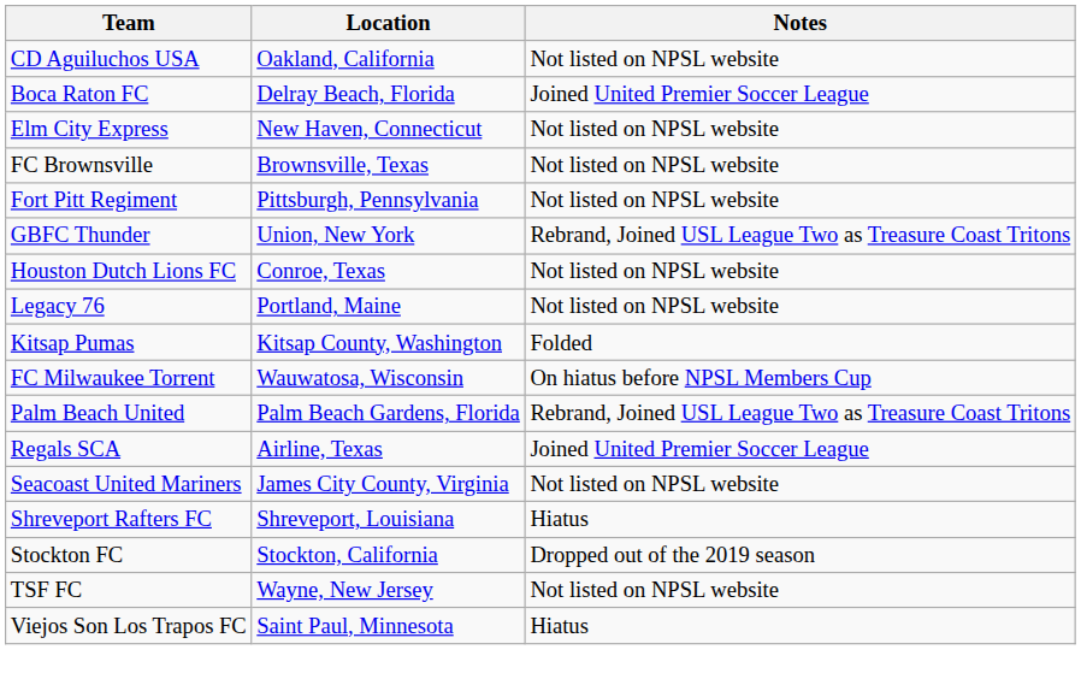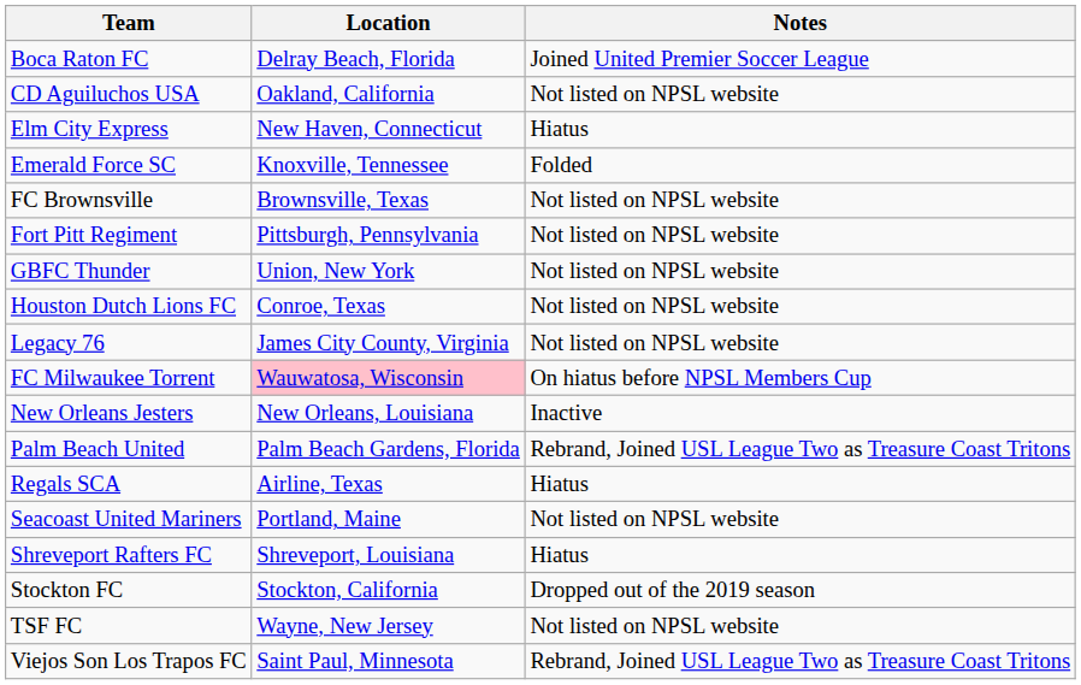rows swapped: Boca Raton FC <-> CD Aguiluchos USA
Elm City Express | Notes: Not listed on NPSL website -> Hiatus
+ row: Emerald Force SC | Knoxville, Tennessee | Folded
GBFC Thunder | Notes: Rebrand, Joined USL League Two as Treasure Coast Tritons -> Not listed on NPSL website
Legacy 76 | Location: Portland, Maine -> James City County, Virginia
- row: Kitsap Pumas | Kitsap County, Washington | Folded
FC Milwaukee Torrent | Location: no background -> pink background
+ row: New Orleans Jesters | New Orleans, Louisiana | Inactive
Regals SCA | Notes: Joined United Premier Soccer League -> Hiatus
Seacoast United Mariners | Location: James City County, Virginia -> Portland, Maine
Viejos Son Los Trapos FC | Notes: Hiatus -> Rebrand, Joined USL League Two as Treasure Coast Tritons
